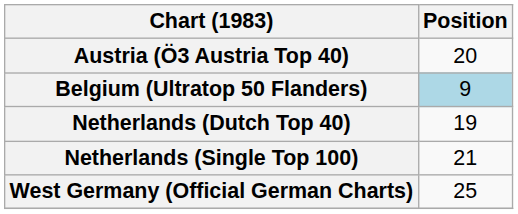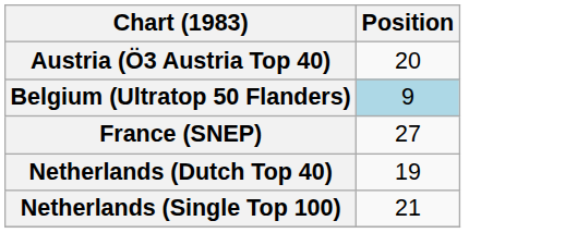+ row: France (SNEP) | 27
- row: West Germany (Official German Charts) | 25
